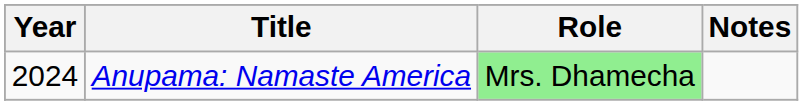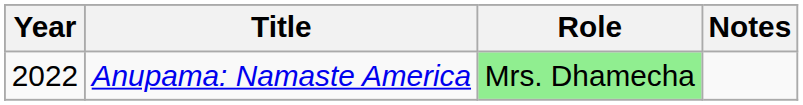Anupama: Namaste America | Year: 2024 -> 2022
